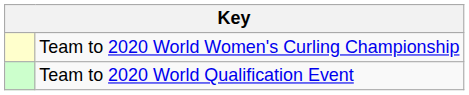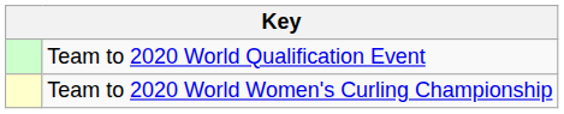rows swapped: Team to 2020 World Women's Curling Championship <-> Team to 2020 World Qualification Event
